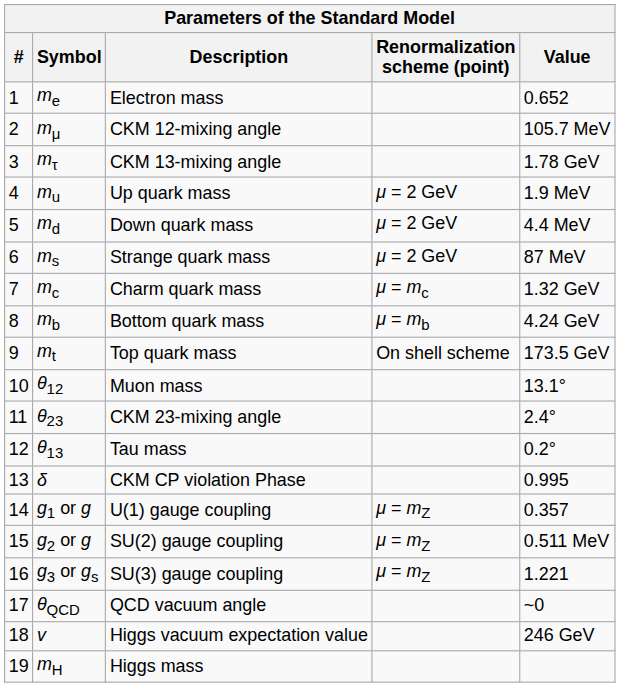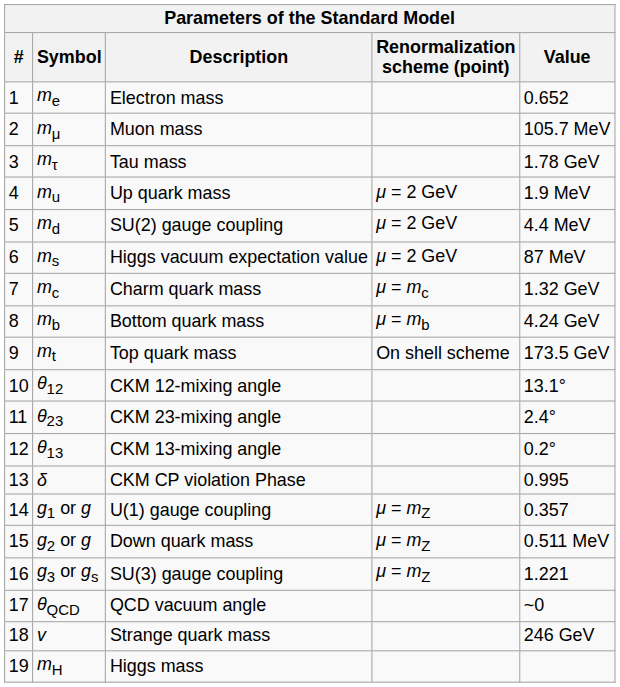mμ | Description: CKM 12-mixing angle -> Muon mass
mτ | Description: CKM 13-mixing angle -> Tau mass
md | Description: Down quark mass -> SU(2) gauge coupling
ms | Description: Strange quark mass -> Higgs vacuum expectation value
θ12 | Description: Muon mass -> CKM 12-mixing angle
θ13 | Description: Tau mass -> CKM 13-mixing angle
g2 or g | Description: SU(2) gauge coupling -> Down quark mass
v | Description: Higgs vacuum expectation value -> Strange quark mass
